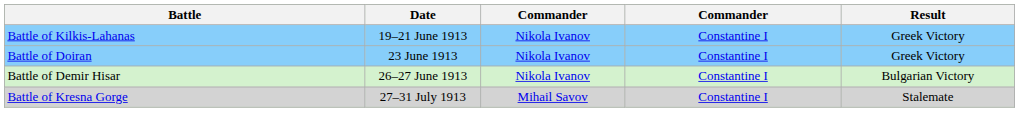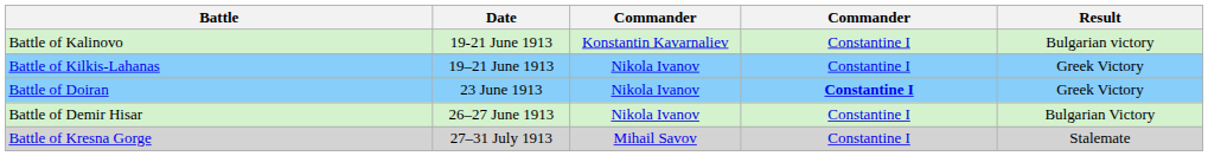+ row: Battle of Kalinovo | 19-21 June 1913 | Konstantin Kavarnaliev | Constantine I | Bulgarian victory
Battle of Doiran | column 4: normal -> bold
